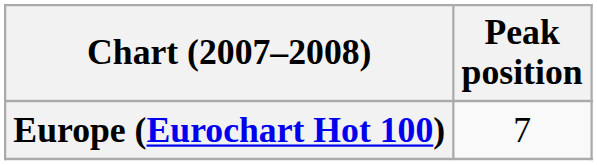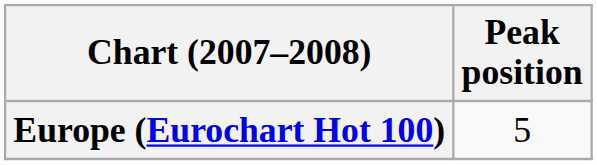Europe (Eurochart Hot 100) | Peak position: 7 -> 5
